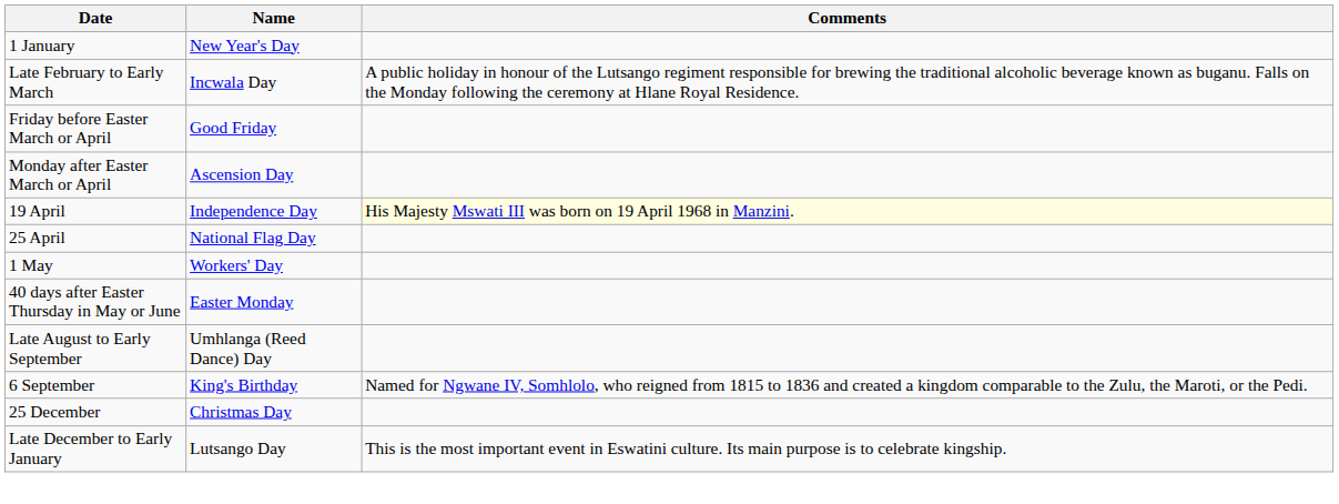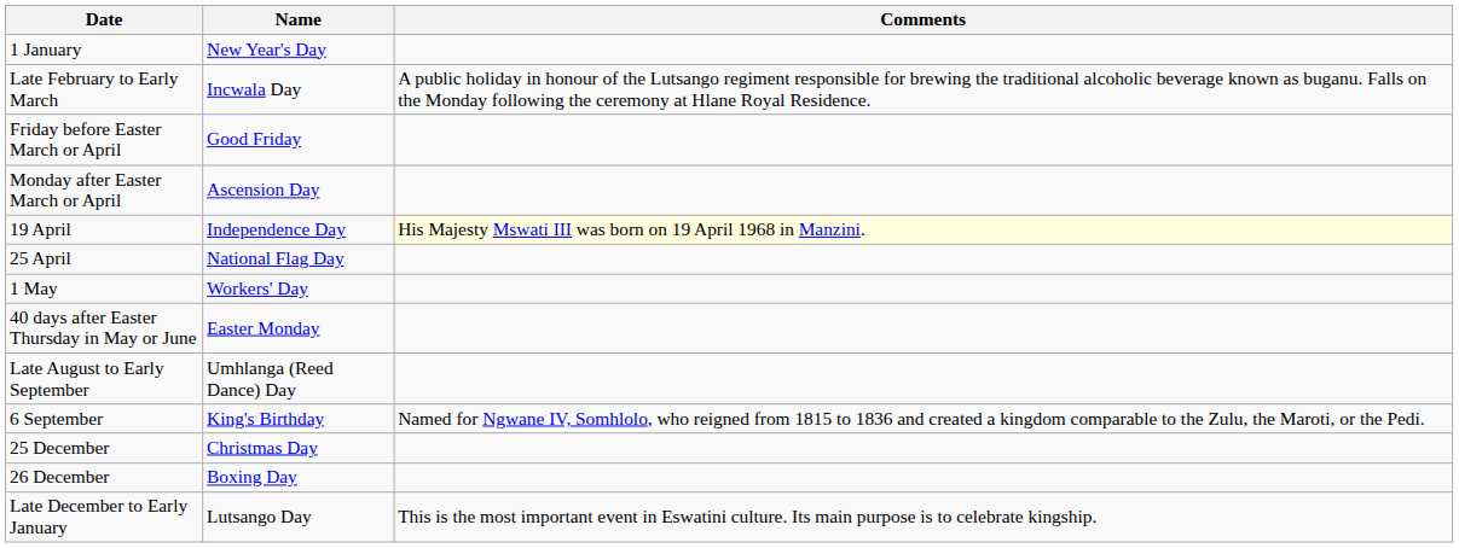+ row: 26 December | Boxing Day
